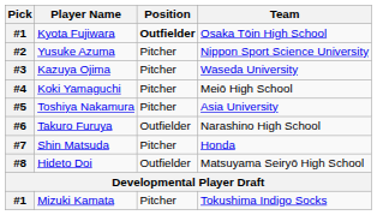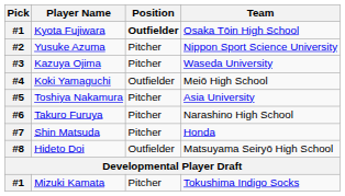Koki Yamaguchi | Position: Pitcher -> Outfielder
Takuro Furuya | Position: Outfielder -> Pitcher
